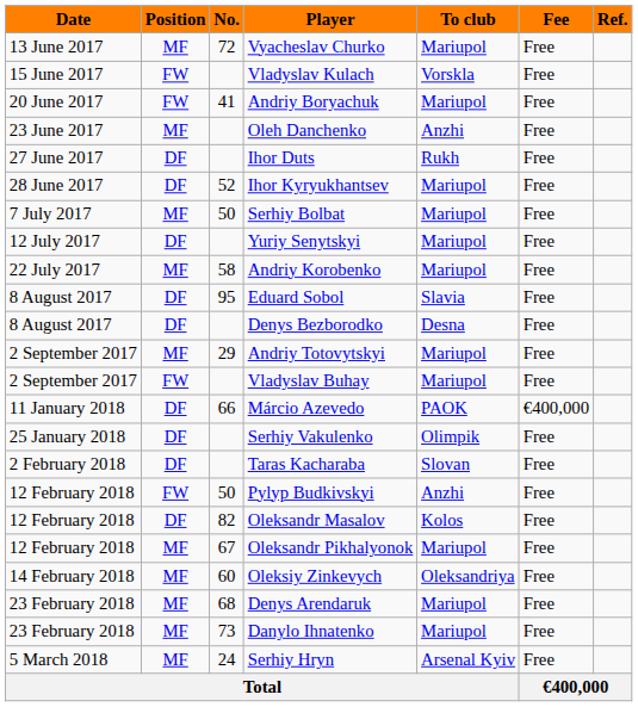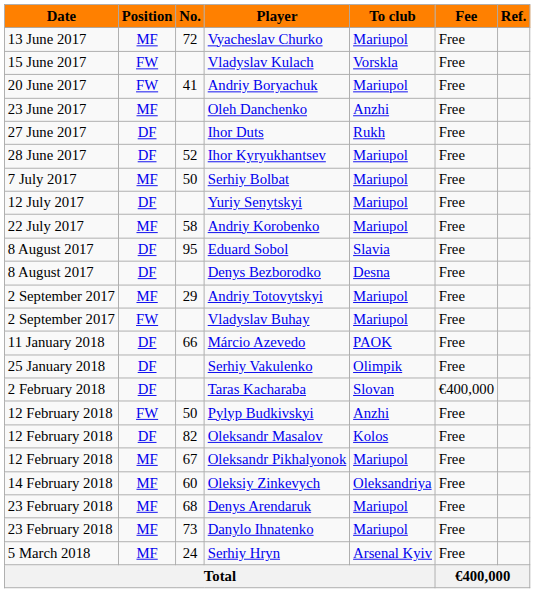Márcio Azevedo | Fee: €400,000 -> Free
Taras Kacharaba | Fee: Free -> €400,000
